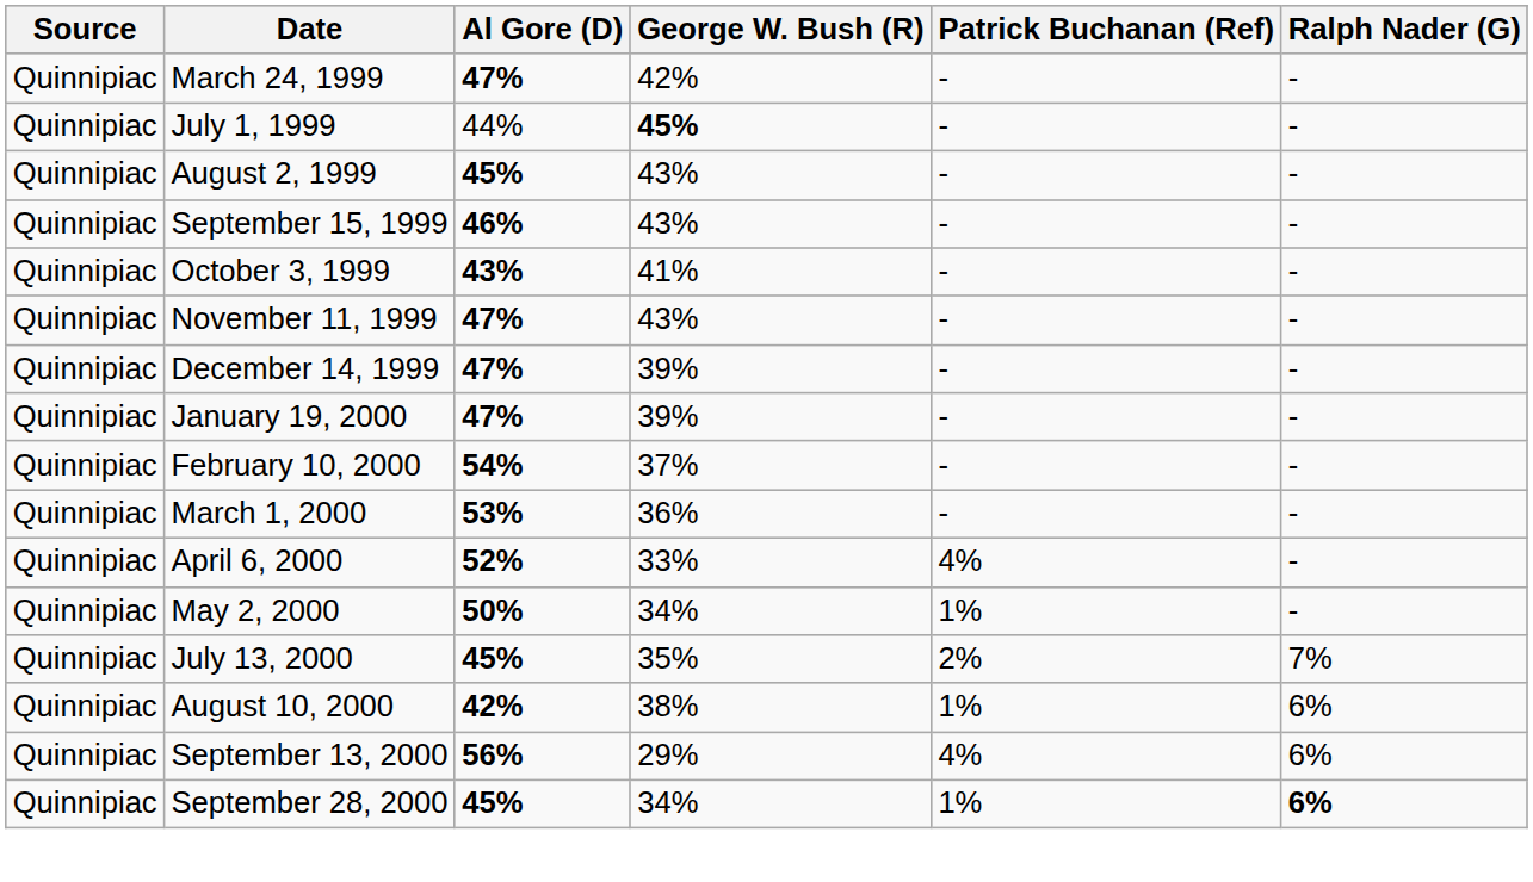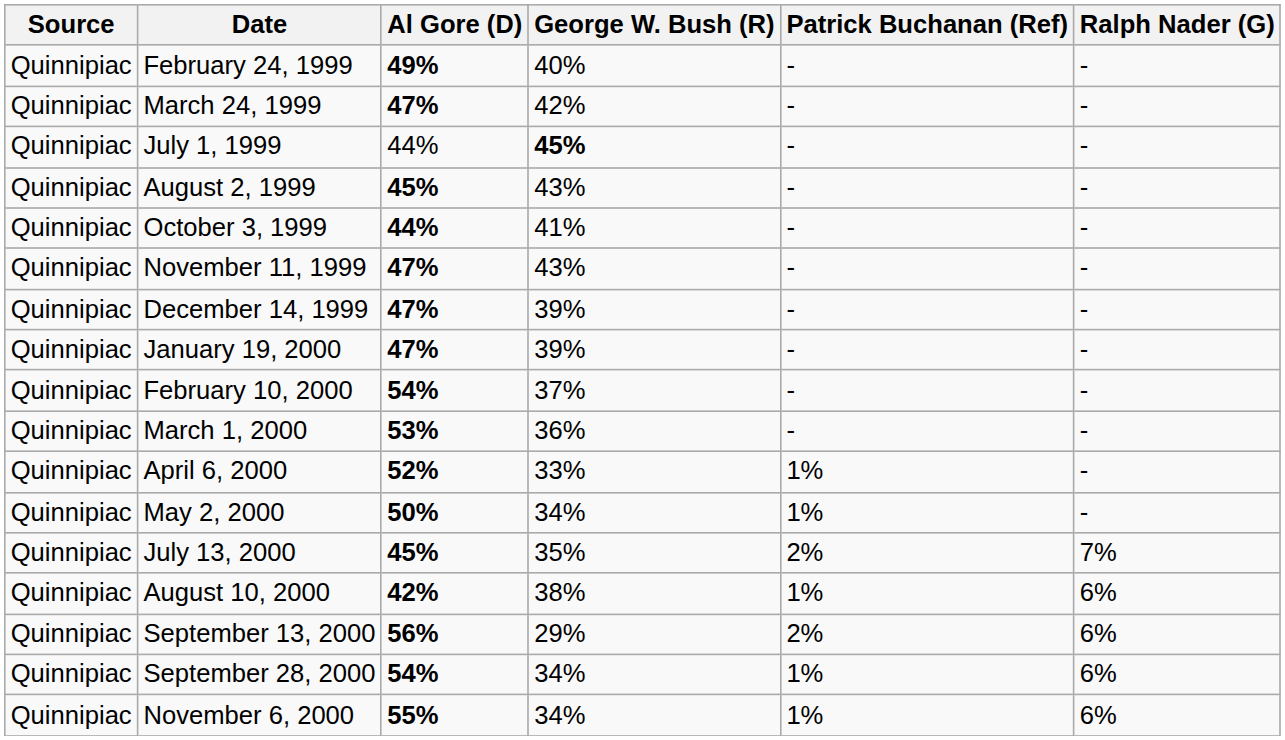+ row: Quinnipiac | February 24, 1999 | 49% | 40% | - | -
- row: Quinnipiac | September 15, 1999 | 46% | 43% | - | -
October 3, 1999 | Al Gore (D): 43% -> 44%
April 6, 2000 | Patrick Buchanan (Ref): 4% -> 1%
September 13, 2000 | Patrick Buchanan (Ref): 4% -> 2%
September 28, 2000 | Al Gore (D): 45% -> 54%
September 28, 2000 | Ralph Nader (G): bold -> normal
+ row: Quinnipiac | November 6, 2000 | 55% | 34% | 1% | 6%
